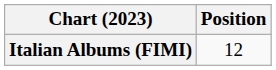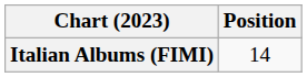Italian Albums (FIMI) | Position: 12 -> 14
